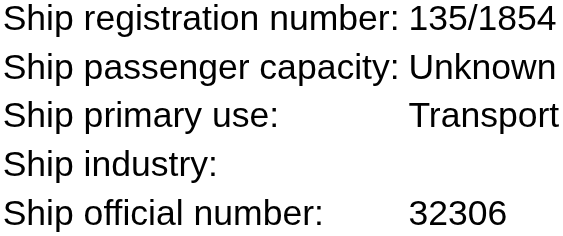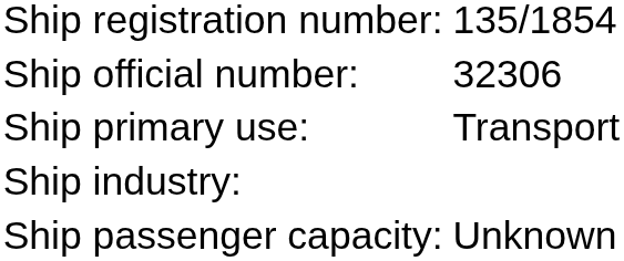rows swapped: Ship official number: <-> Ship passenger capacity:
